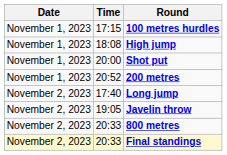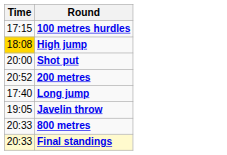- column: Date | November 1, 2023 | November 1, 2023 | November 1, 2023 | November 1, 2023 | November 2, 2023 | November 2, 2023 | November 2, 2023 | November 2, 2023
High jump | Time: no background -> gold background
